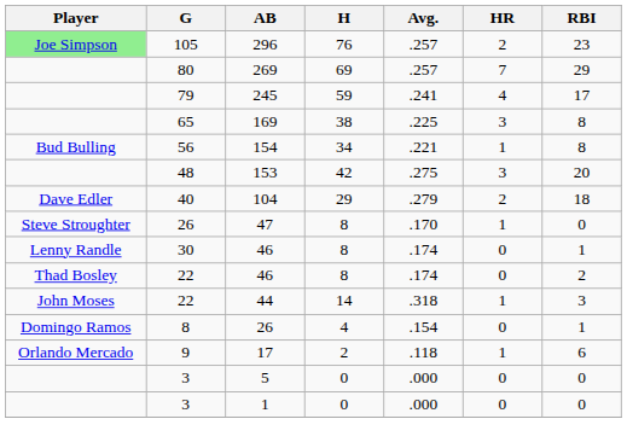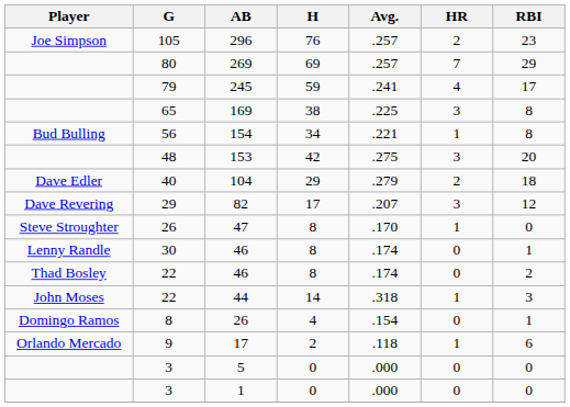296 | Player: lightgreen background -> no background
+ row: Dave Revering | 29 | 82 | 17 | .207 | 3 | 12
